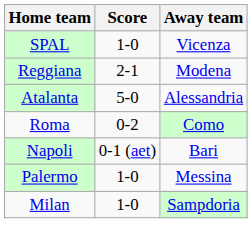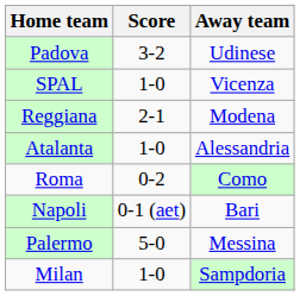+ row: Padova | 3-2 | Udinese
Atalanta | Score: 5-0 -> 1-0
Palermo | Score: 1-0 -> 5-0
